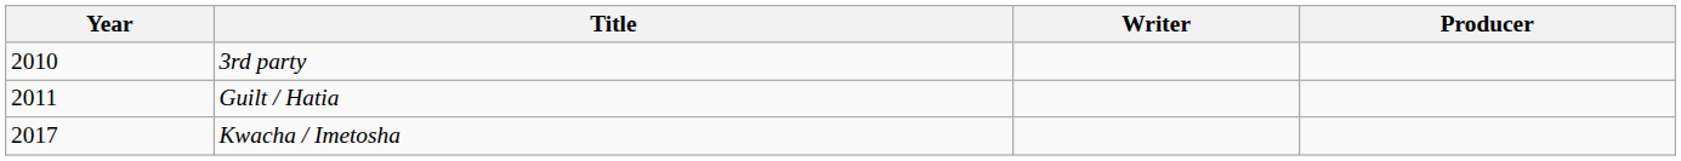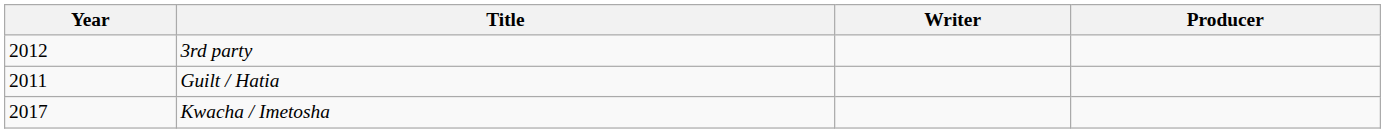3rd party | Year: 2010 -> 2012
